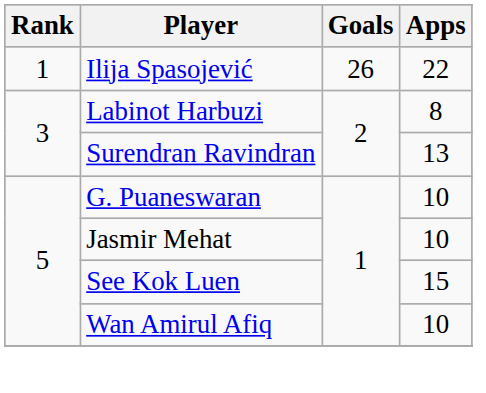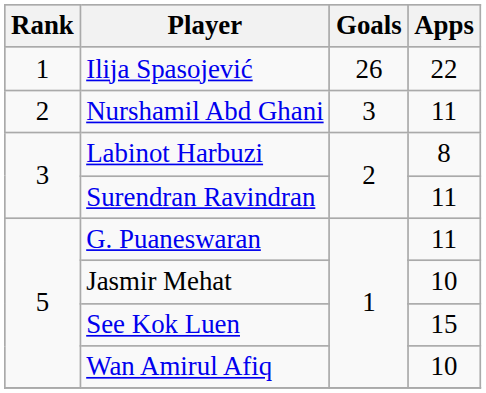+ row: 2 | Nurshamil Abd Ghani | 3 | 11
Surendran Ravindran | Apps: 13 -> 11
G. Puaneswaran | Apps: 10 -> 11
